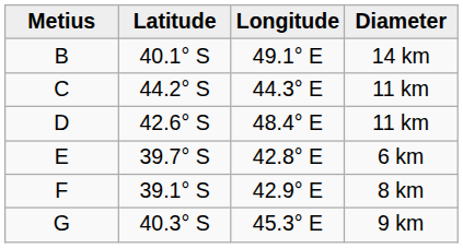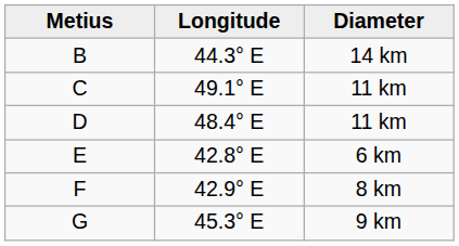- column: Latitude | 40.1° S | 44.2° S | 42.6° S | 39.7° S | 39.1° S | 40.3° S
B | Longitude: 49.1° E -> 44.3° E
C | Longitude: 44.3° E -> 49.1° E
